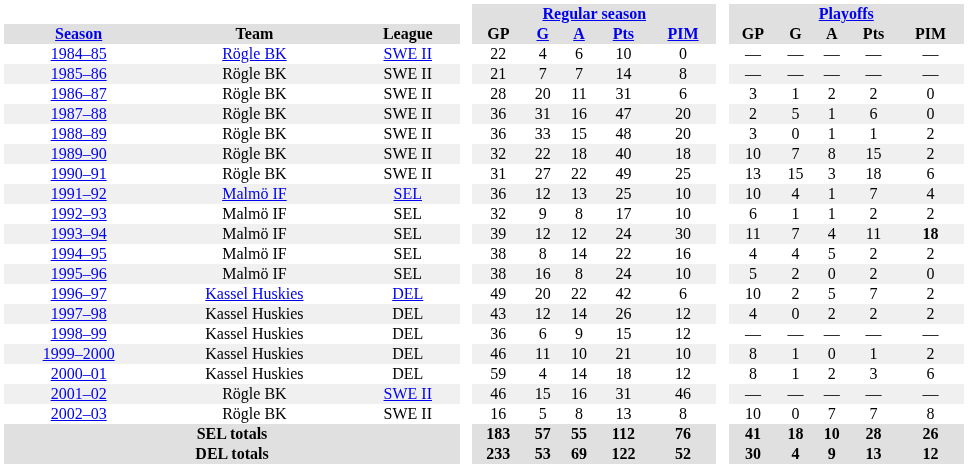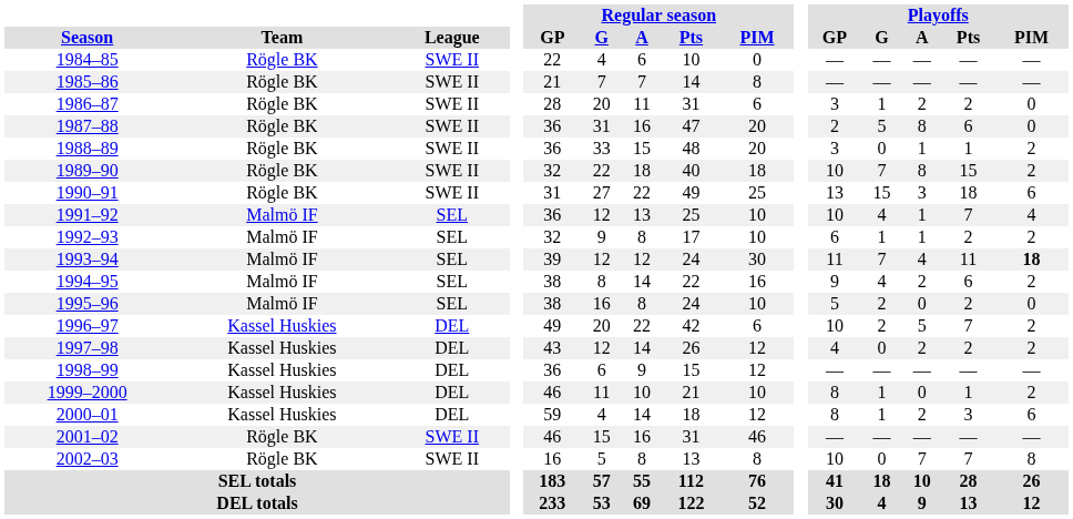1987–88 | Playoffs / A: 1 -> 8
1994–95 | Playoffs / GP: 4 -> 9
1994–95 | Playoffs / A: 5 -> 2
1994–95 | Playoffs / Pts: 2 -> 6
